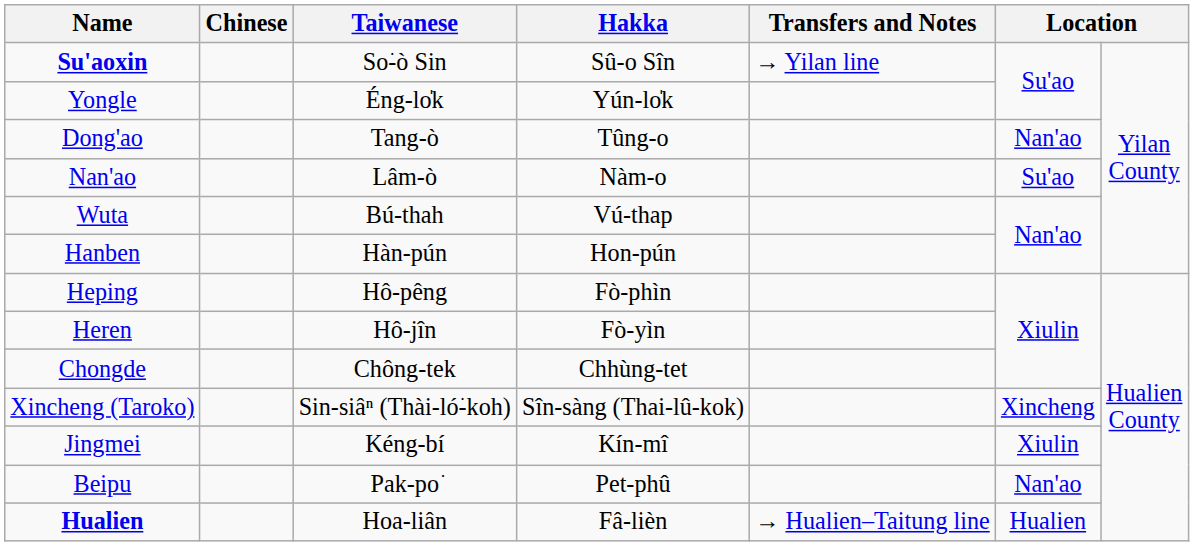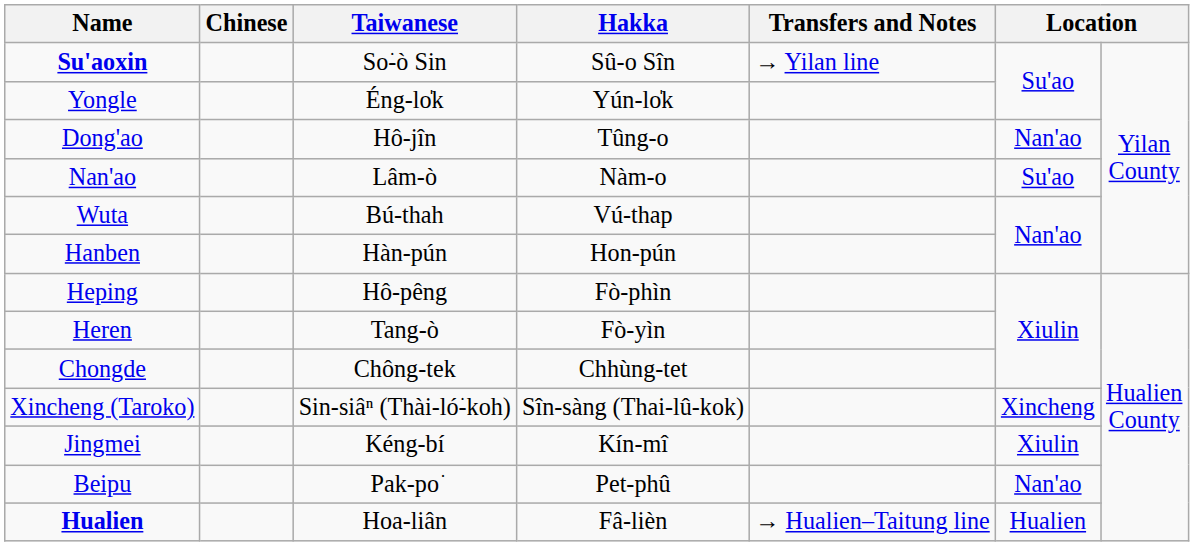Dong'ao | Taiwanese: Tang-ò -> Hô-jîn
Heren | Taiwanese: Hô-jîn -> Tang-ò
